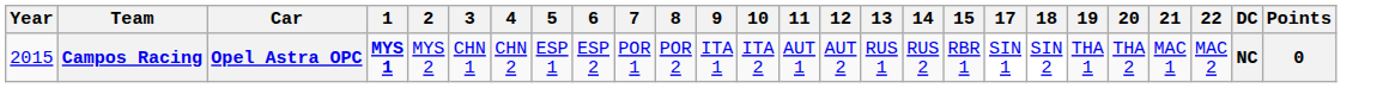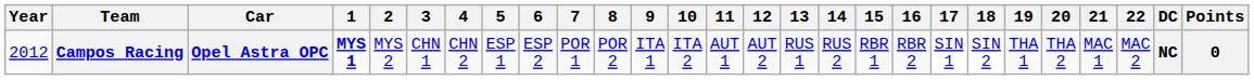+ column: 16 | RBR 2
Campos Racing | Year: 2015 -> 2012
